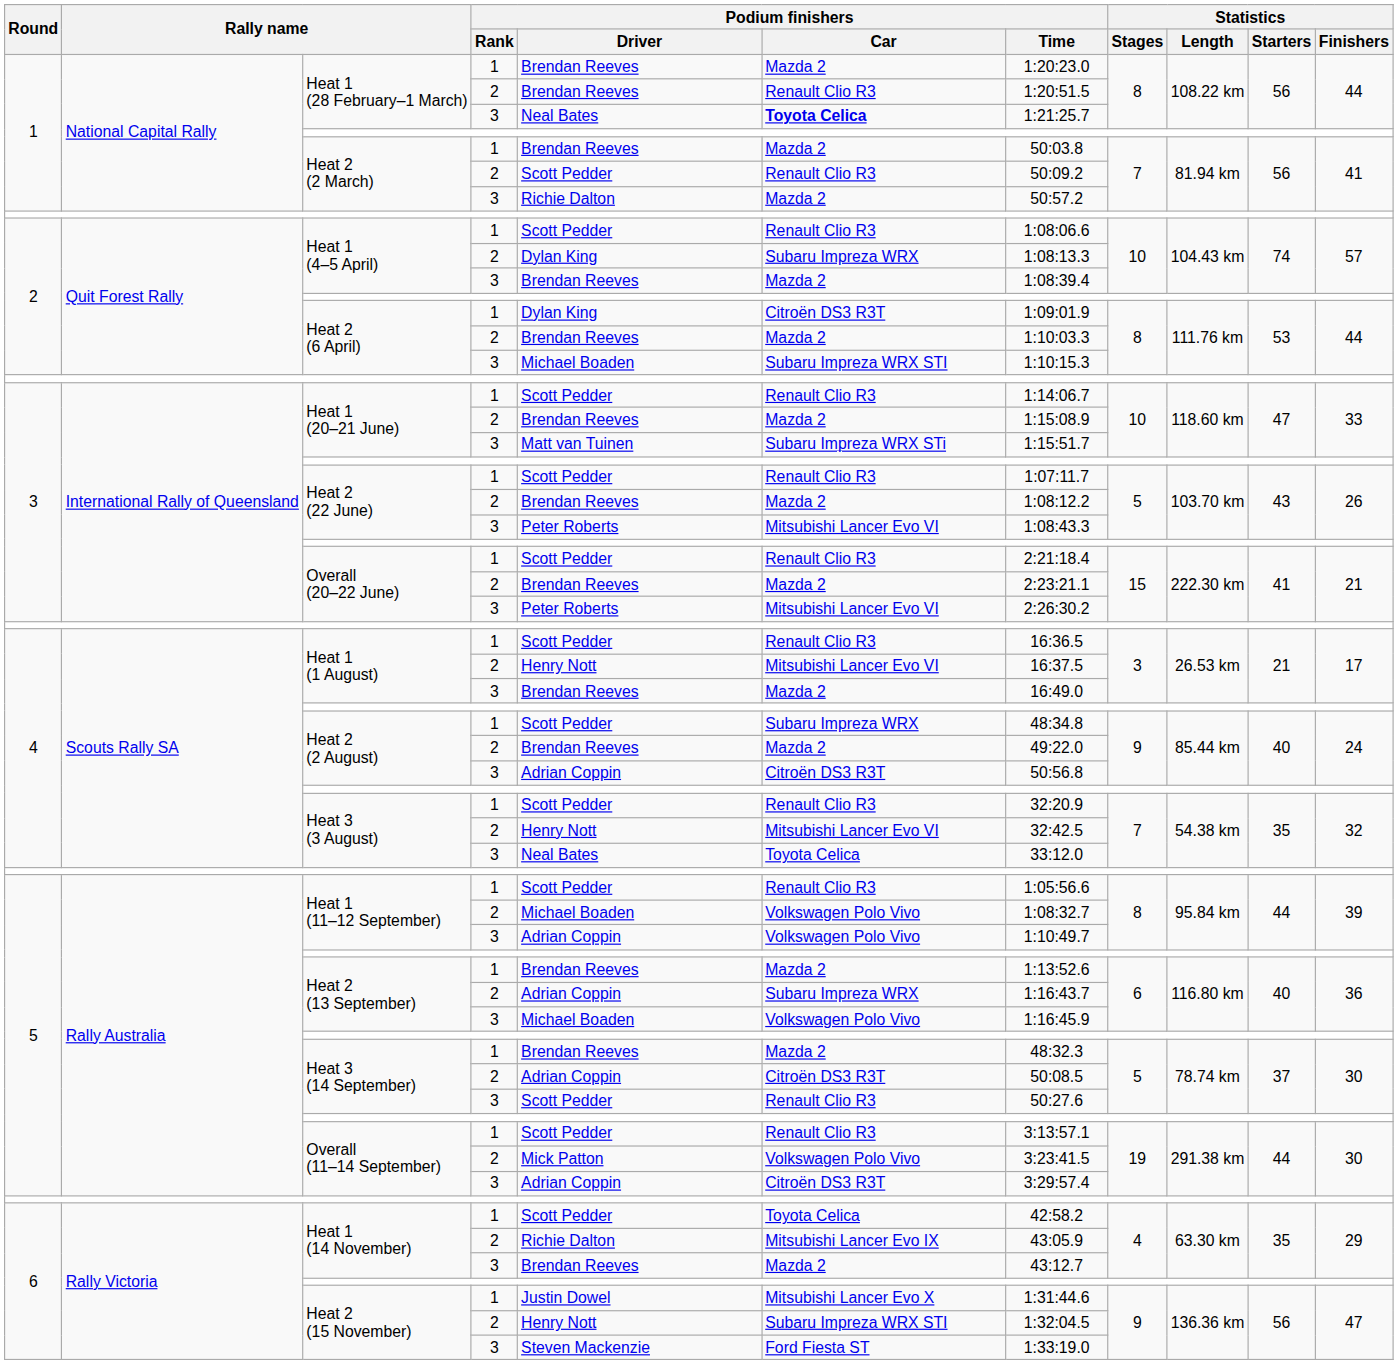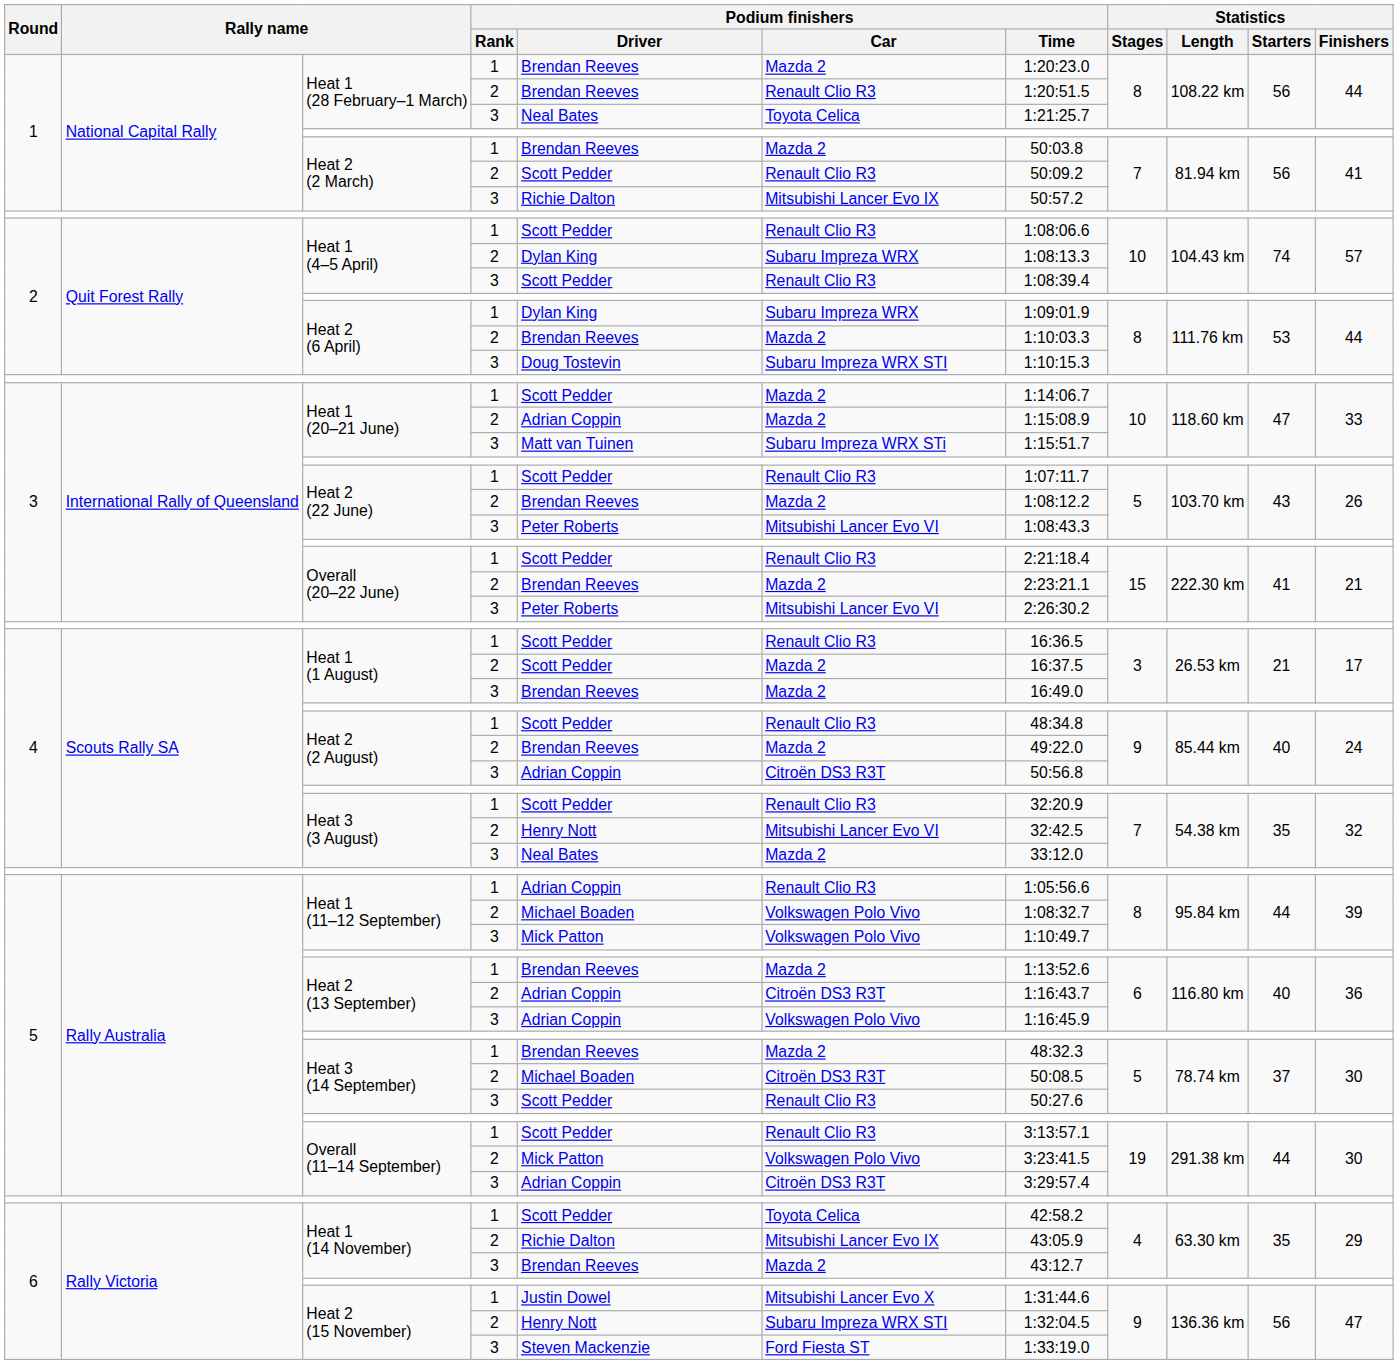Heat 1 (28 February–1 March) / 3 | Podium finishers / Car: bold -> normal
Heat 2 (2 March) / 3 | Podium finishers / Car: Mazda 2 -> Mitsubishi Lancer Evo IX
Heat 1 (4–5 April) / 3 | Podium finishers / Driver: Brendan Reeves -> Scott Pedder
Heat 1 (4–5 April) / 3 | Podium finishers / Car: Mazda 2 -> Renault Clio R3
Heat 2 (6 April) / 1 | Podium finishers / Car: Citroën DS3 R3T -> Subaru Impreza WRX
Heat 2 (6 April) / 3 | Podium finishers / Driver: Michael Boaden -> Doug Tostevin
Heat 1 (20–21 June) / 1 | Podium finishers / Car: Renault Clio R3 -> Mazda 2
Heat 1 (20–21 June) / 2 | Podium finishers / Driver: Brendan Reeves -> Adrian Coppin
Heat 1 (1 August) / 2 | Podium finishers / Driver: Henry Nott -> Scott Pedder
Heat 1 (1 August) / 2 | Podium finishers / Car: Mitsubishi Lancer Evo VI -> Mazda 2
Heat 2 (2 August) / 1 | Podium finishers / Car: Subaru Impreza WRX -> Renault Clio R3
Heat 3 (3 August) / 3 | Podium finishers / Car: Toyota Celica -> Mazda 2
Heat 1 (11–12 September) / 1 | Podium finishers / Driver: Scott Pedder -> Adrian Coppin
Heat 1 (11–12 September) / 3 | Podium finishers / Driver: Adrian Coppin -> Mick Patton
Heat 2 (13 September) / 2 | Podium finishers / Car: Subaru Impreza WRX -> Citroën DS3 R3T
Heat 2 (13 September) / 3 | Podium finishers / Driver: Michael Boaden -> Adrian Coppin
Heat 3 (14 September) / 2 | Podium finishers / Driver: Adrian Coppin -> Michael Boaden
